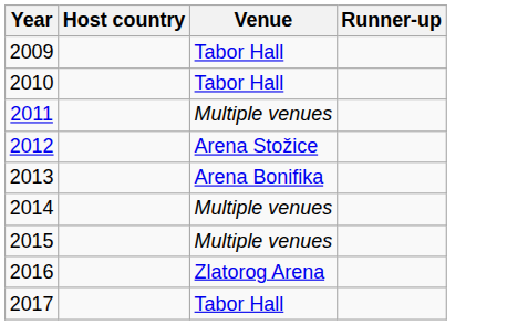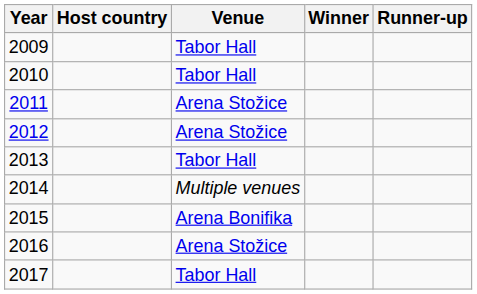+ column: Winner
2011 | Venue: Multiple venues -> Arena Stožice
2013 | Venue: Arena Bonifika -> Tabor Hall
2015 | Venue: Multiple venues -> Arena Bonifika
2016 | Venue: Zlatorog Arena -> Arena Stožice
